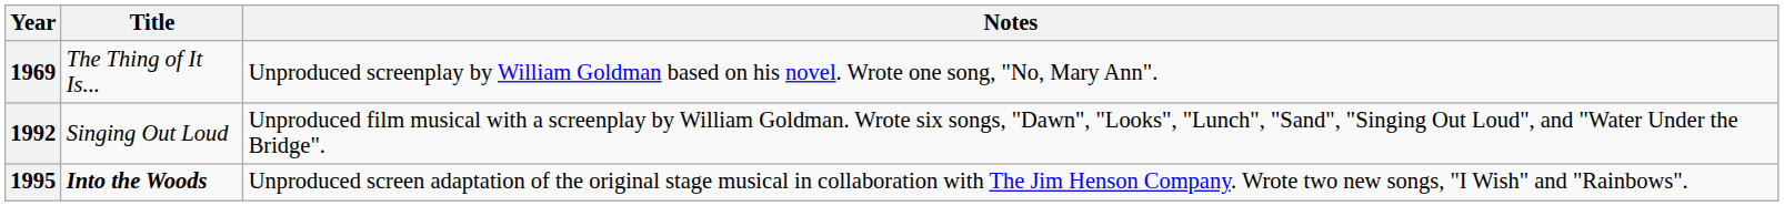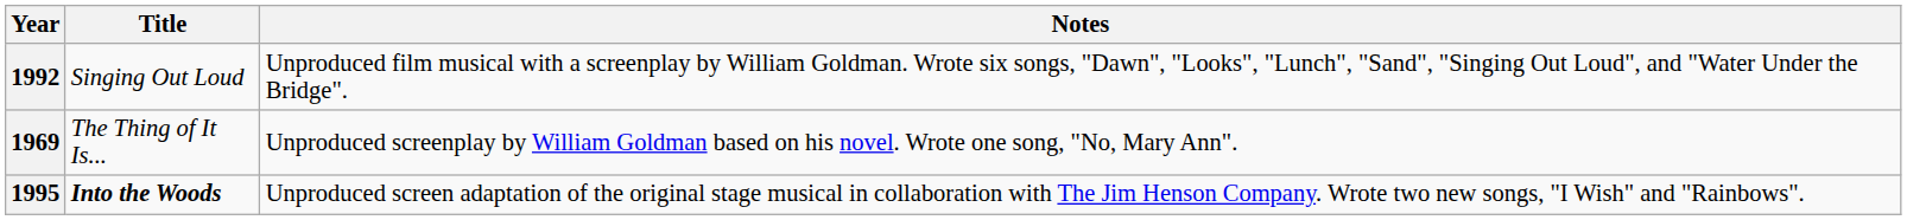rows swapped: 1969 <-> 1992
